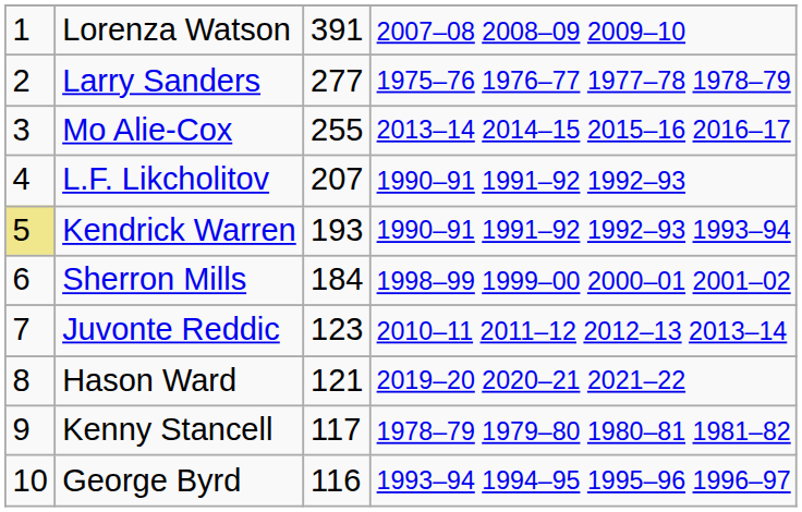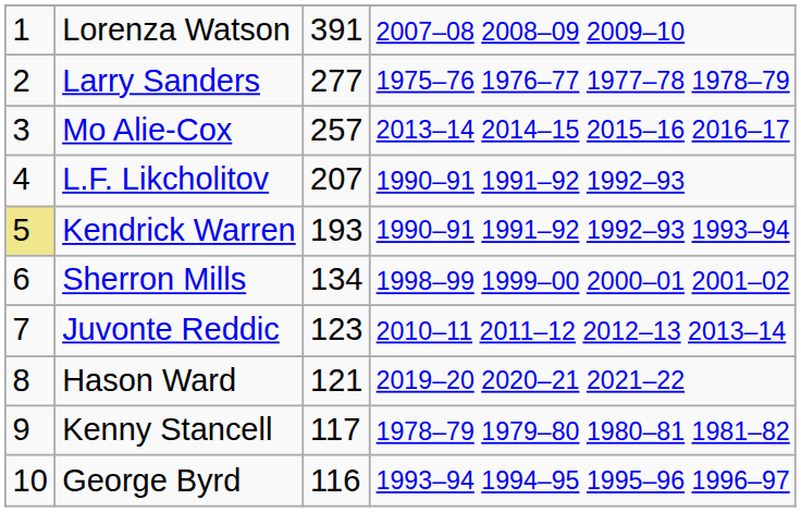Mo Alie-Cox | column 3: 255 -> 257
Sherron Mills | column 3: 184 -> 134
